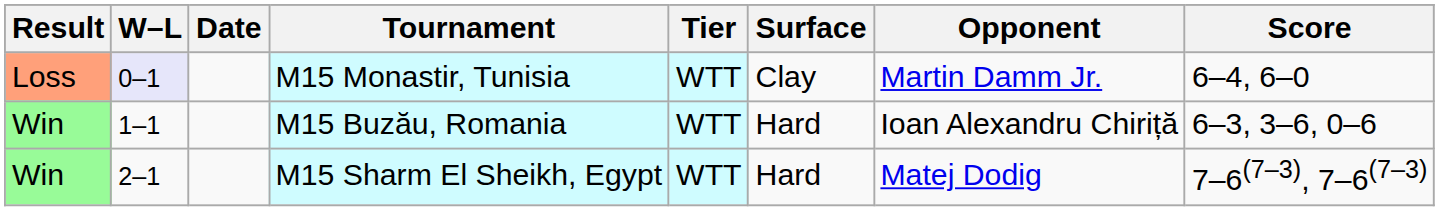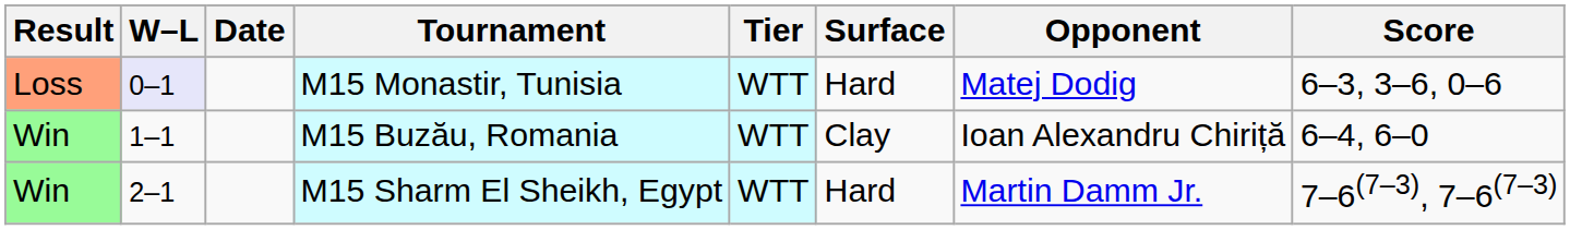M15 Monastir, Tunisia | Surface: Clay -> Hard
M15 Monastir, Tunisia | Opponent: Martin Damm Jr. -> Matej Dodig
M15 Monastir, Tunisia | Score: 6–4, 6–0 -> 6–3, 3–6, 0–6
M15 Buzău, Romania | Surface: Hard -> Clay
M15 Buzău, Romania | Score: 6–3, 3–6, 0–6 -> 6–4, 6–0
M15 Sharm El Sheikh, Egypt | Opponent: Matej Dodig -> Martin Damm Jr.
